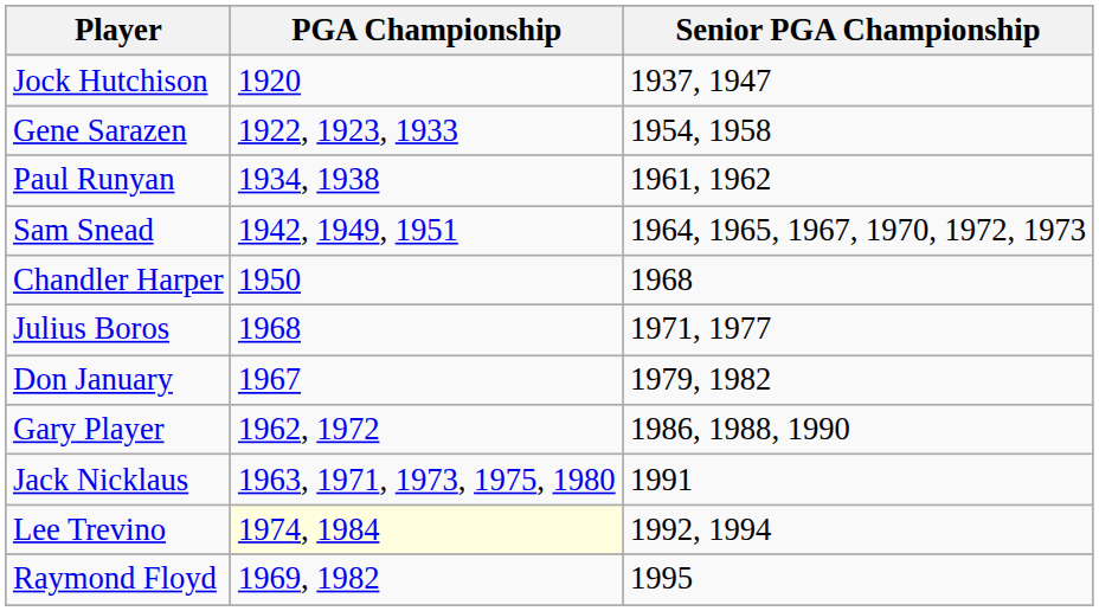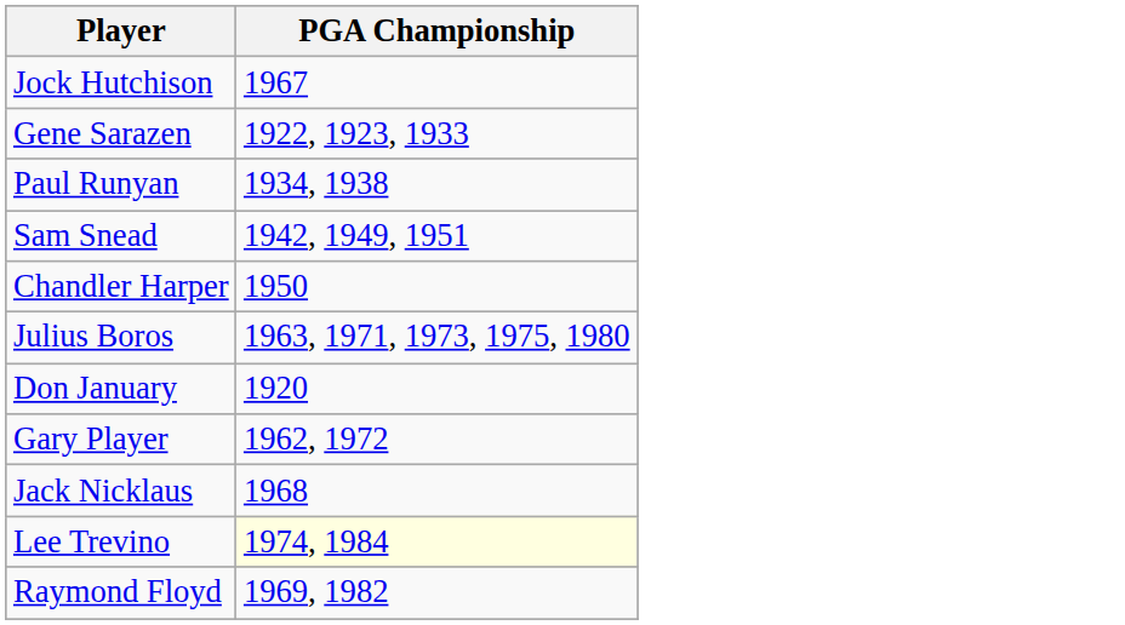- column: Senior PGA Championship | 1937, 1947 | 1954, 1958 | 1961, 1962 | 1964, 1965, 1967, 1970, 1972, 1973 | 1968 | 1971, 1977 | 1979, 1982 | 1986, 1988, 1990 | 1991 | 1992, 1994 | 1995
Jock Hutchison | PGA Championship: 1920 -> 1967
Julius Boros | PGA Championship: 1968 -> 1963, 1971, 1973, 1975, 1980
Don January | PGA Championship: 1967 -> 1920
Jack Nicklaus | PGA Championship: 1963, 1971, 1973, 1975, 1980 -> 1968
